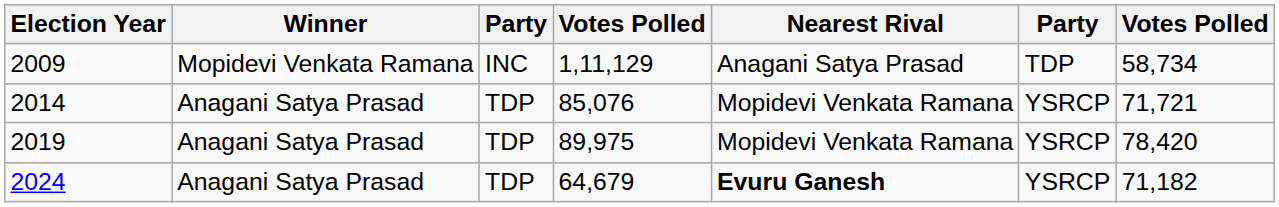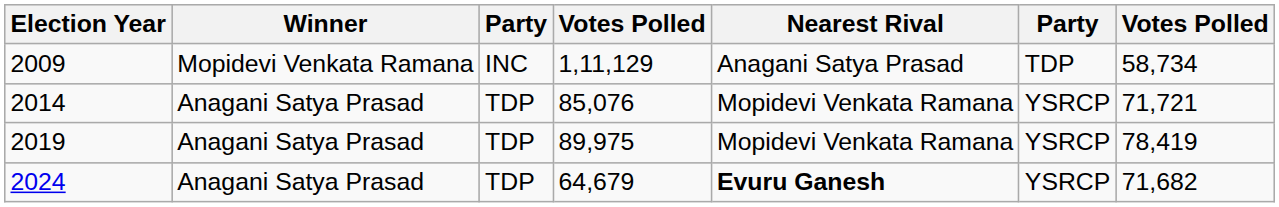2019 | column 7: 78,420 -> 78,419
2024 | column 7: 71,182 -> 71,682
